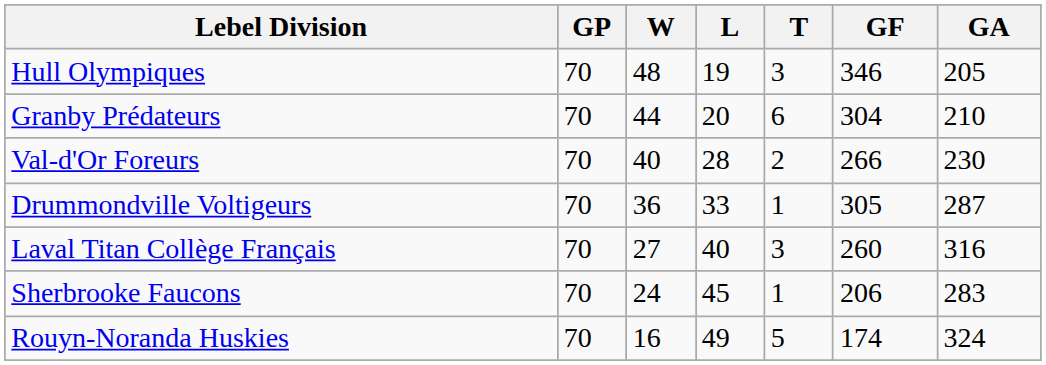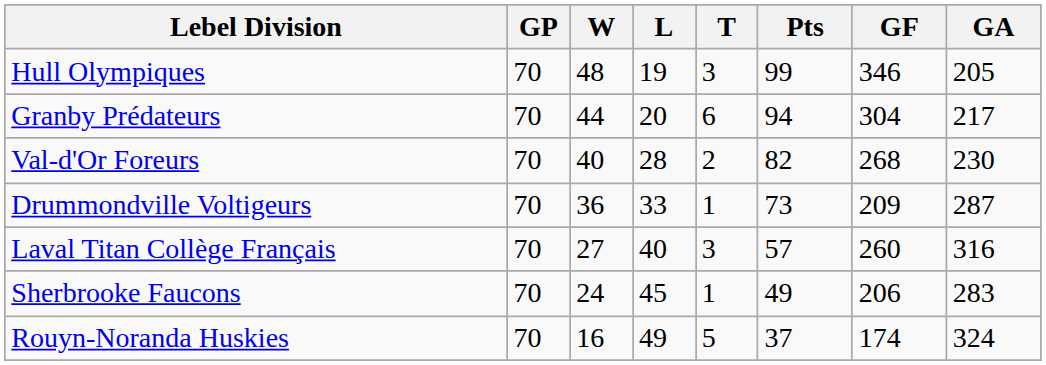+ column: Pts | 99 | 94 | 82 | 73 | 57 | 49 | 37
Granby Prédateurs | GA: 210 -> 217
Val-d'Or Foreurs | GF: 266 -> 268
Drummondville Voltigeurs | GF: 305 -> 209
